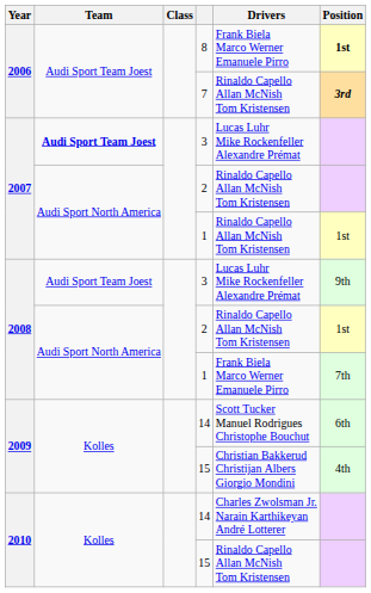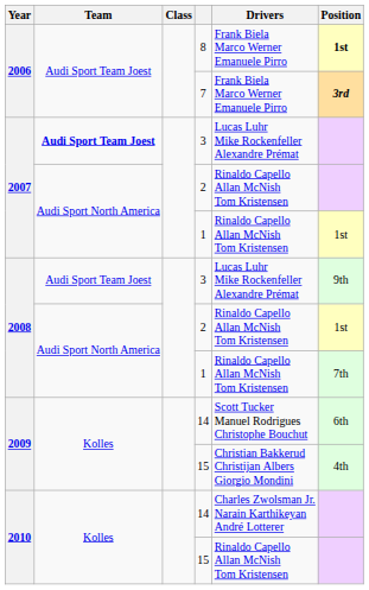7 | Drivers: Rinaldo Capello Allan McNish Tom Kristensen -> Frank Biela Marco Werner Emanuele Pirro
2008 / 1 | Drivers: Frank Biela Marco Werner Emanuele Pirro -> Rinaldo Capello Allan McNish Tom Kristensen
